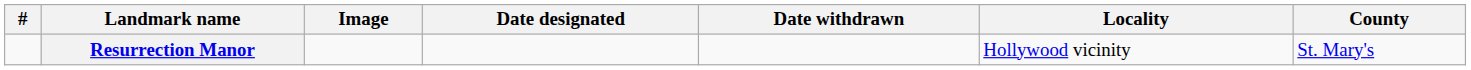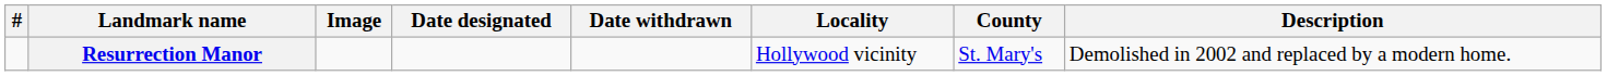+ column: Description | Demolished in 2002 and replaced by a modern home.
